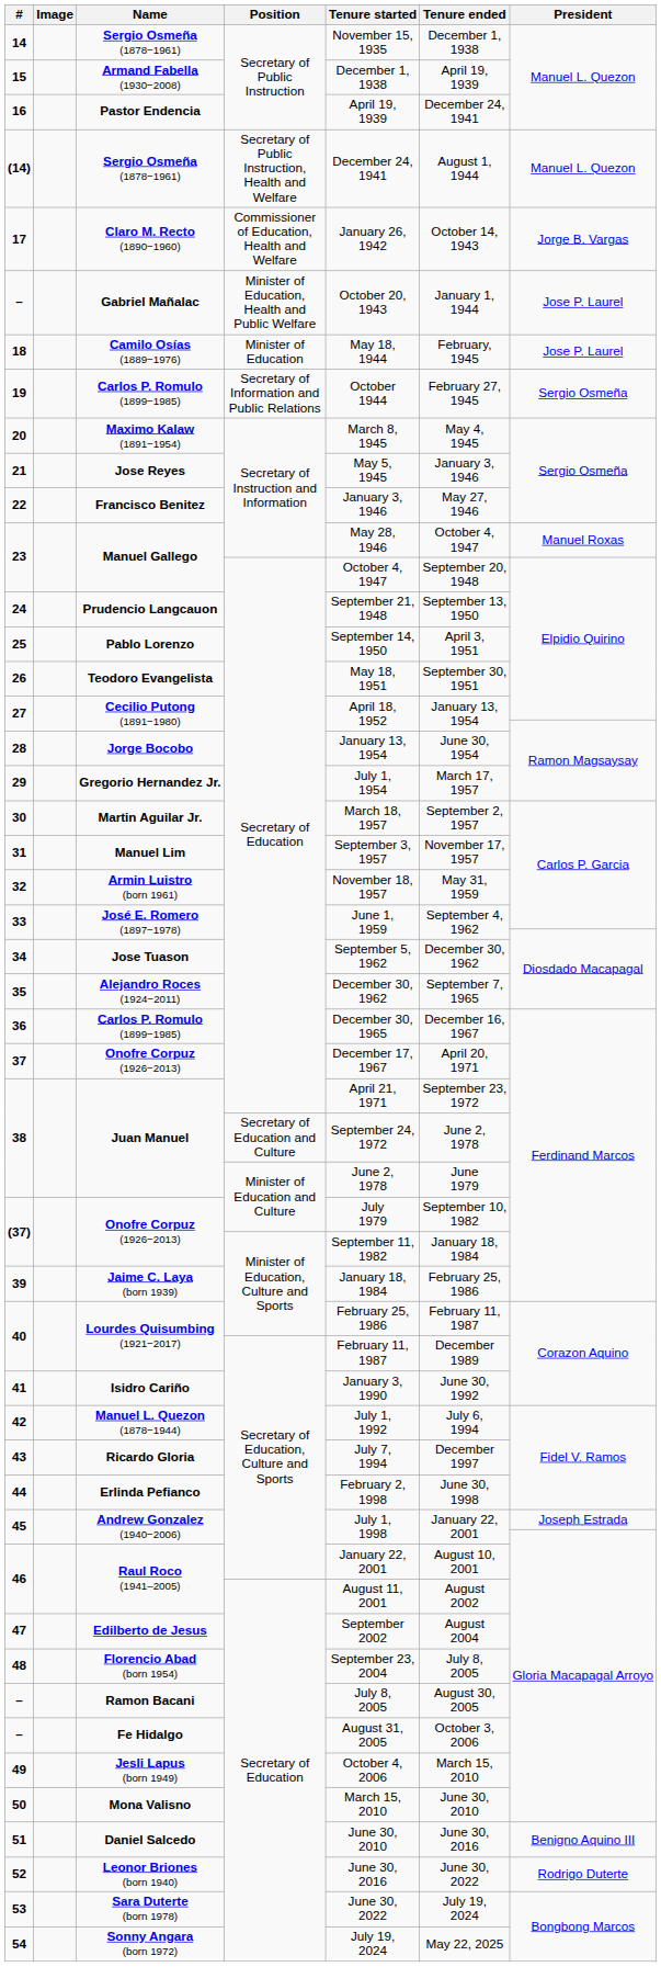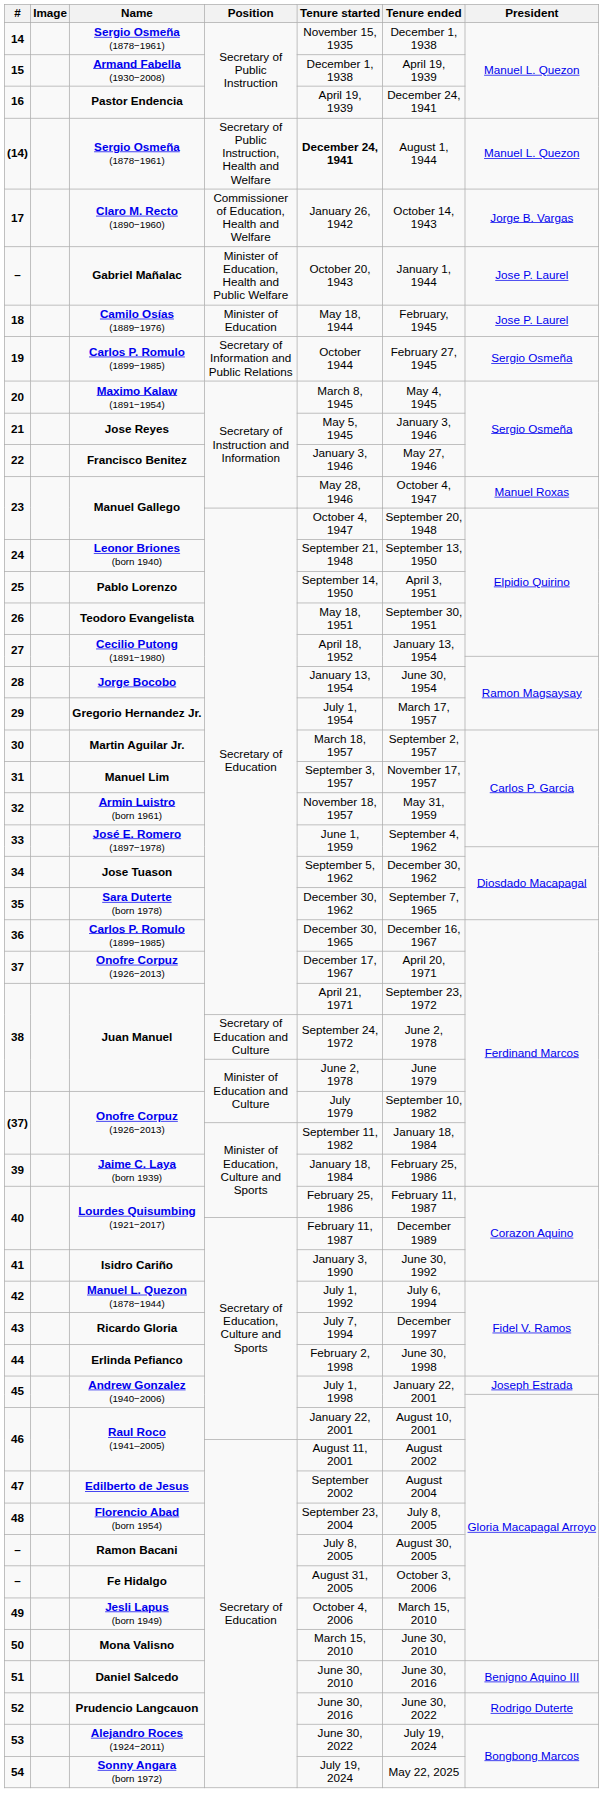(14) | Tenure started: normal -> bold
24 | Name: Prudencio Langcauon -> Leonor Briones (born 1940)
35 | Name: Alejandro Roces (1924−2011) -> Sara Duterte (born 1978)
52 | Name: Leonor Briones (born 1940) -> Prudencio Langcauon
53 | Name: Sara Duterte (born 1978) -> Alejandro Roces (1924−2011)
